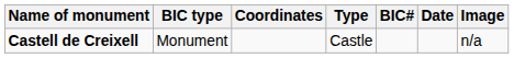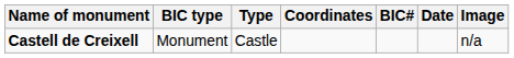columns swapped: Type <-> Coordinates
